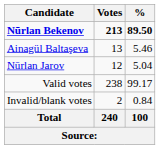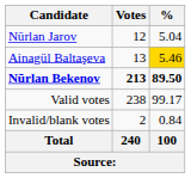rows swapped: Nūrlan Bekenov <-> Nūrlan Jarov
Ainagül Baltaşeva | %: no background -> gold background
